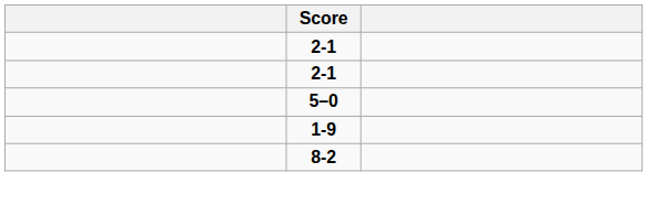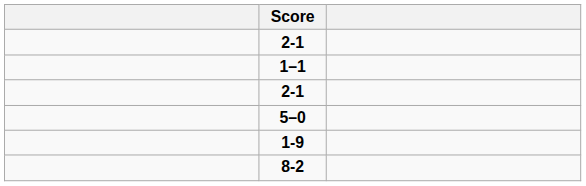+ row: 1–1
